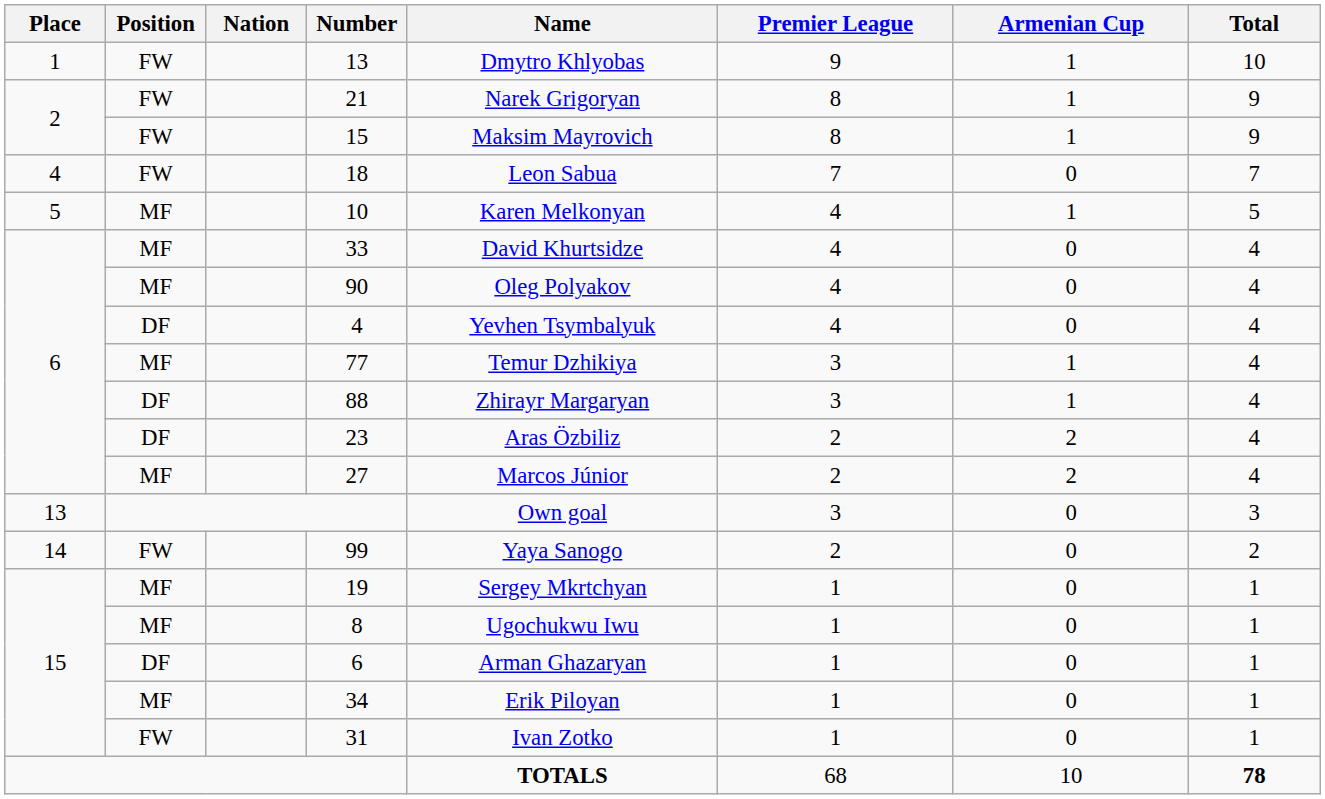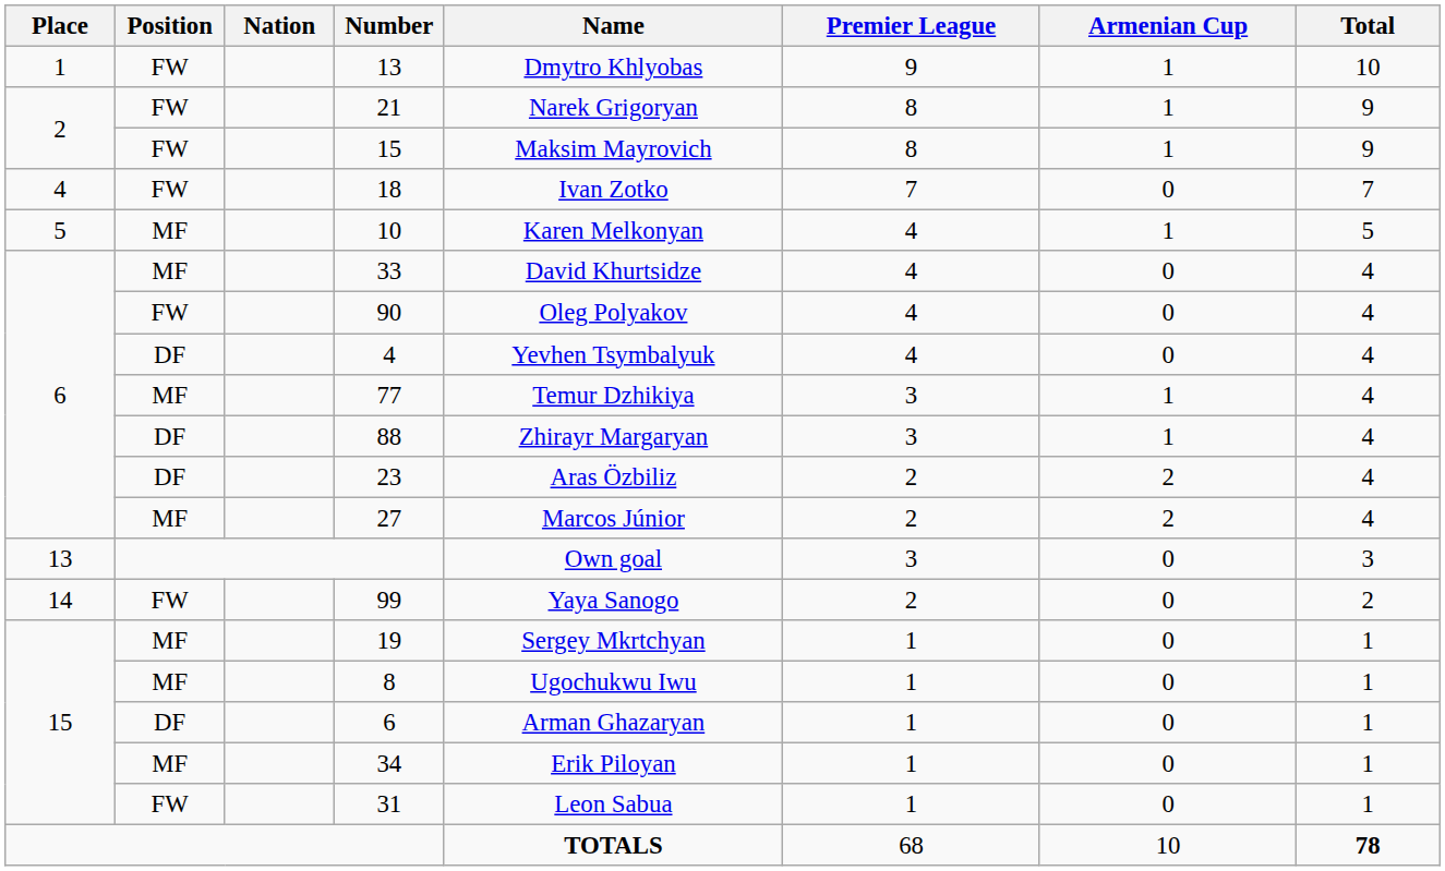18 | Name: Leon Sabua -> Ivan Zotko
90 | Position: MF -> FW
31 | Name: Ivan Zotko -> Leon Sabua
